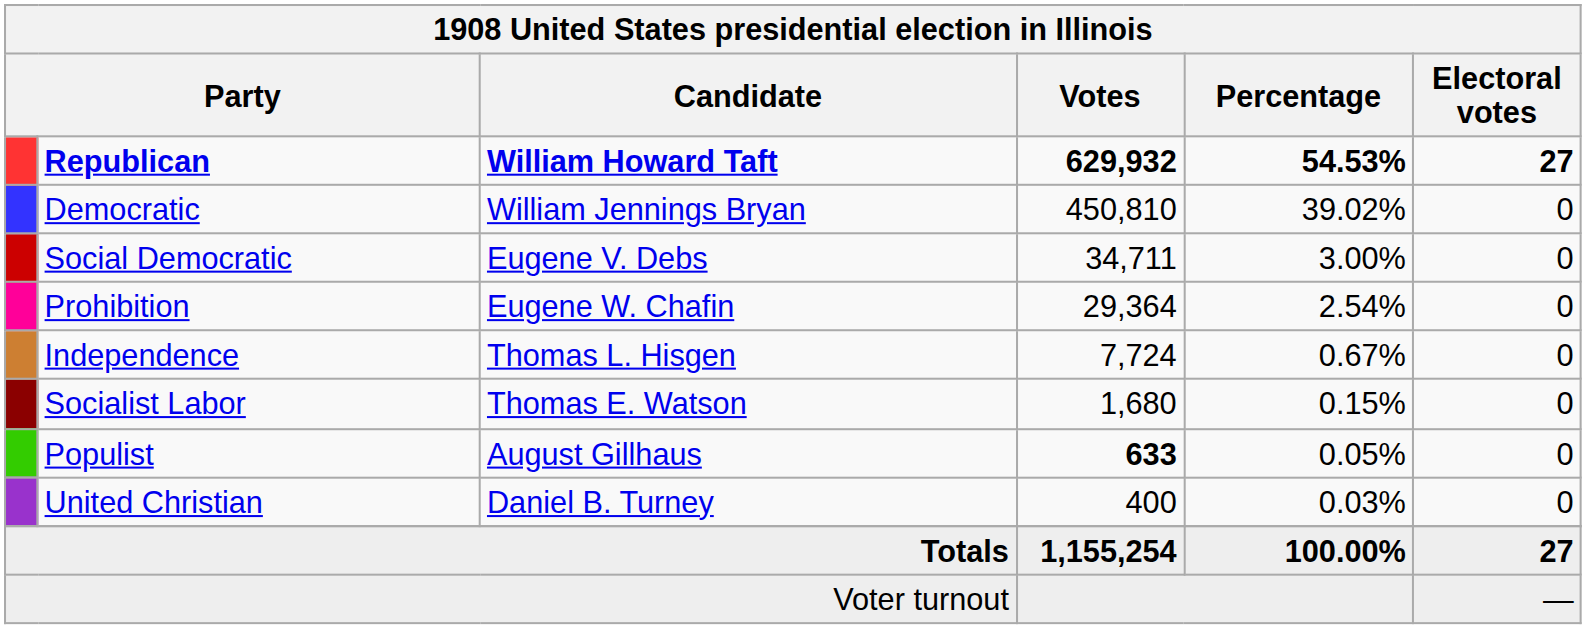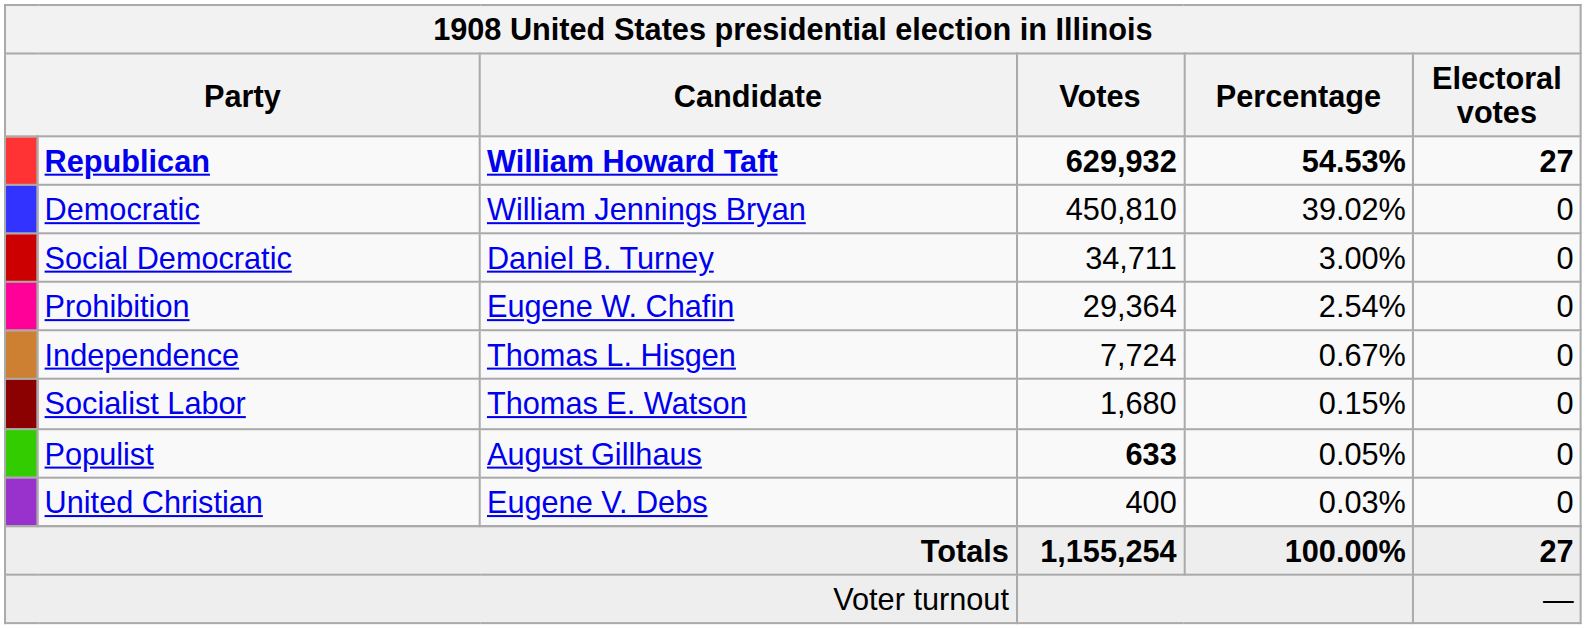Social Democratic | Candidate: Eugene V. Debs -> Daniel B. Turney
United Christian | Candidate: Daniel B. Turney -> Eugene V. Debs
